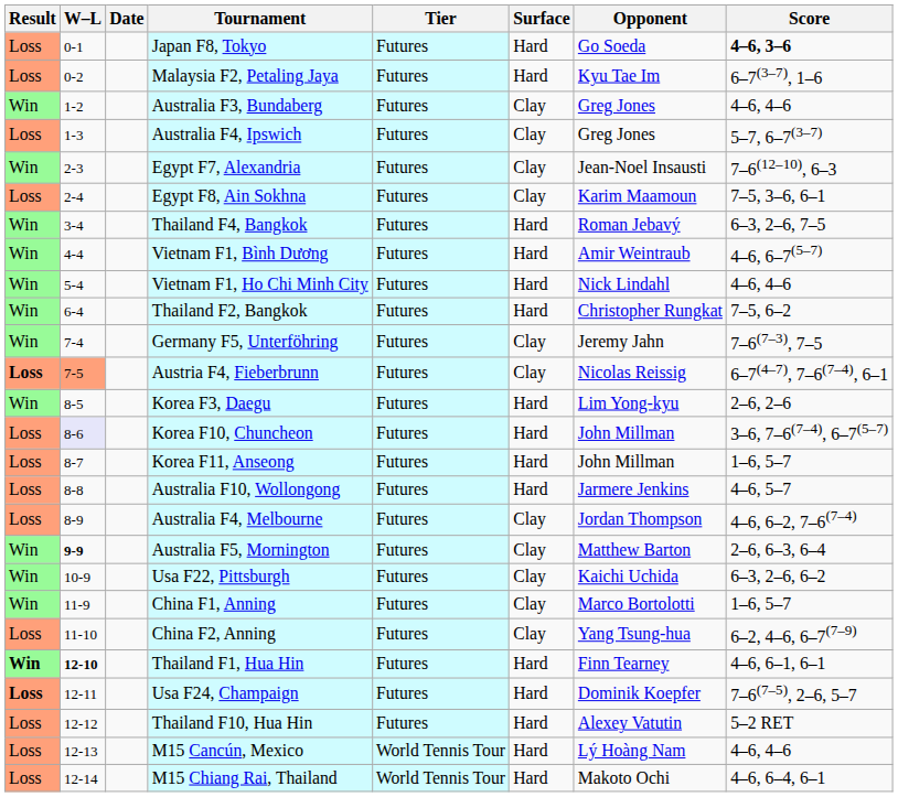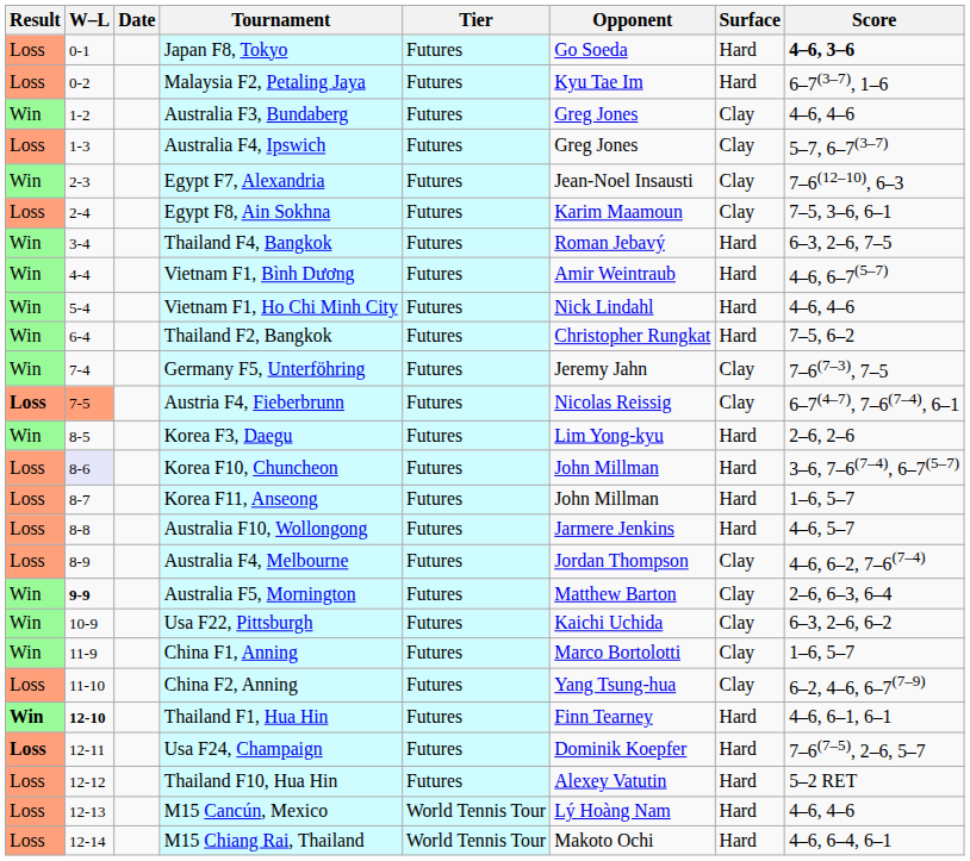columns swapped: Surface <-> Opponent
